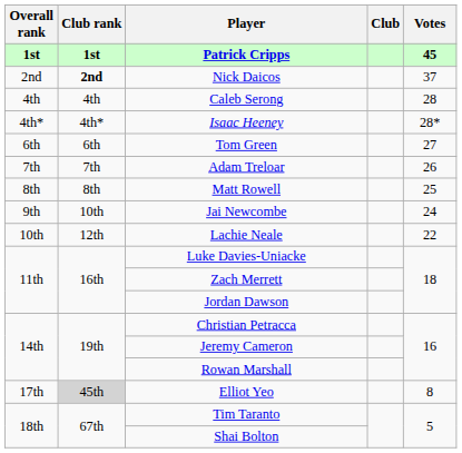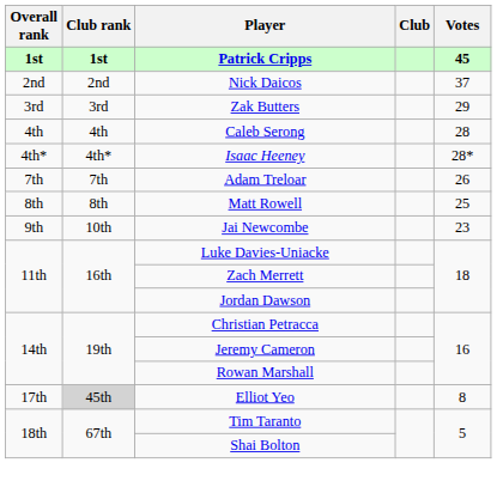Nick Daicos | Club rank: bold -> normal
+ row: 3rd | 3rd | Zak Butters | 29
- row: 6th | 6th | Tom Green | 27
Jai Newcombe | Votes: 24 -> 23
- row: 10th | 12th | Lachie Neale | 22
